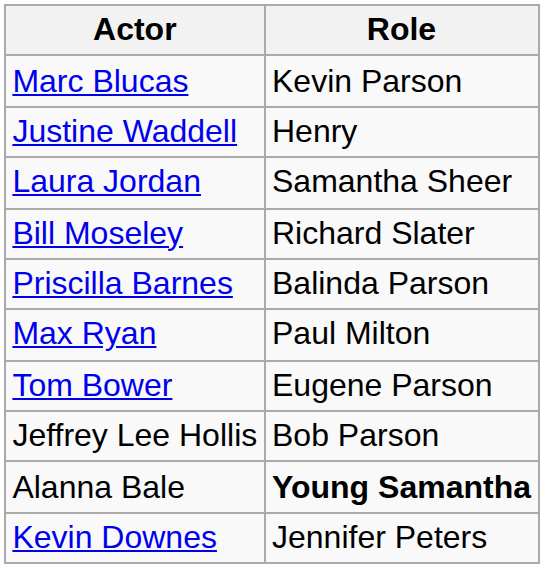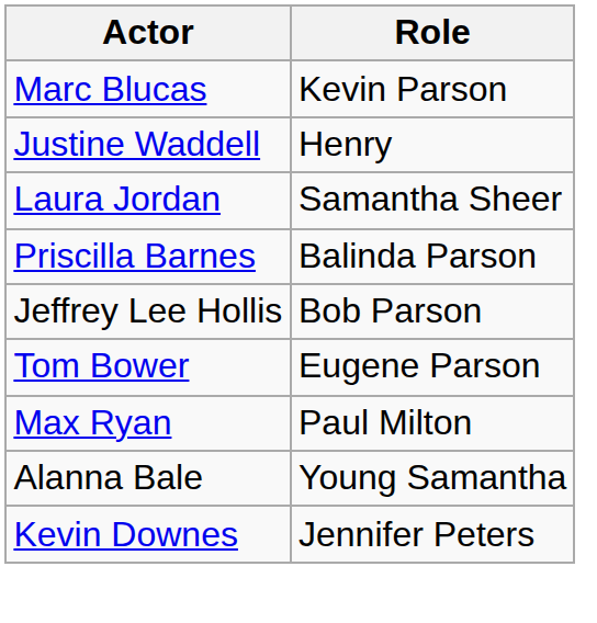- row: Bill Moseley | Richard Slater
rows swapped: Max Ryan <-> Jeffrey Lee Hollis
Alanna Bale | Role: bold -> normal
